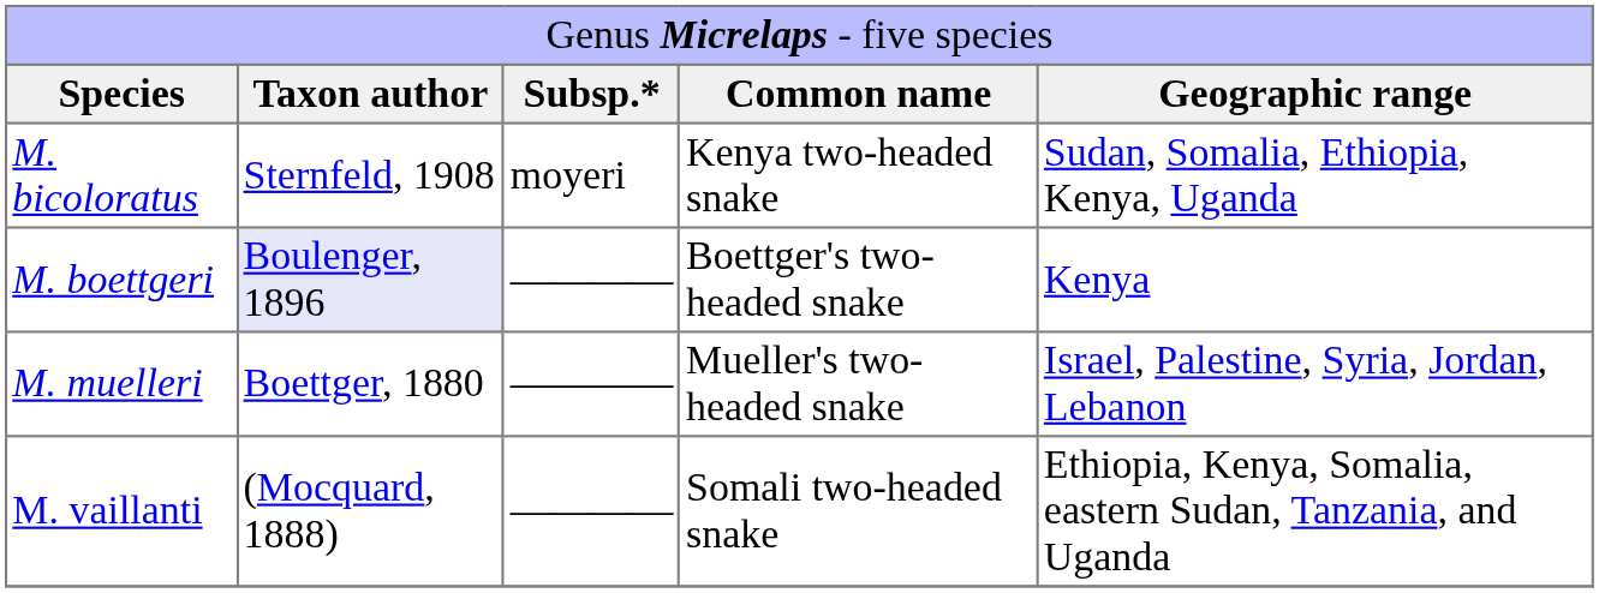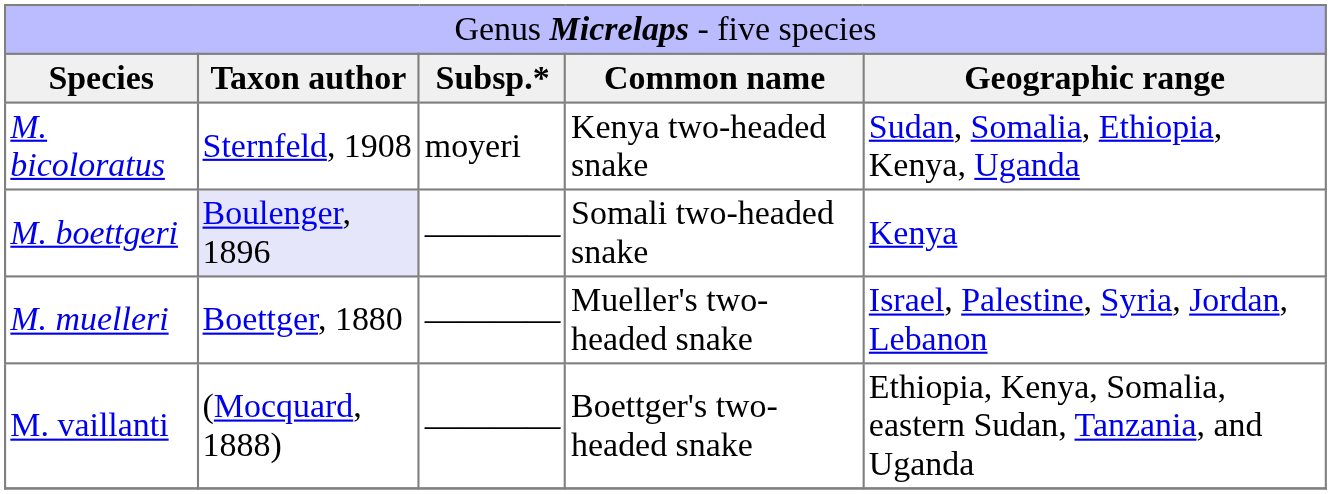M. boettgeri | column 4: Boettger's two-headed snake -> Somali two-headed snake
M. vaillanti | column 4: Somali two-headed snake -> Boettger's two-headed snake
